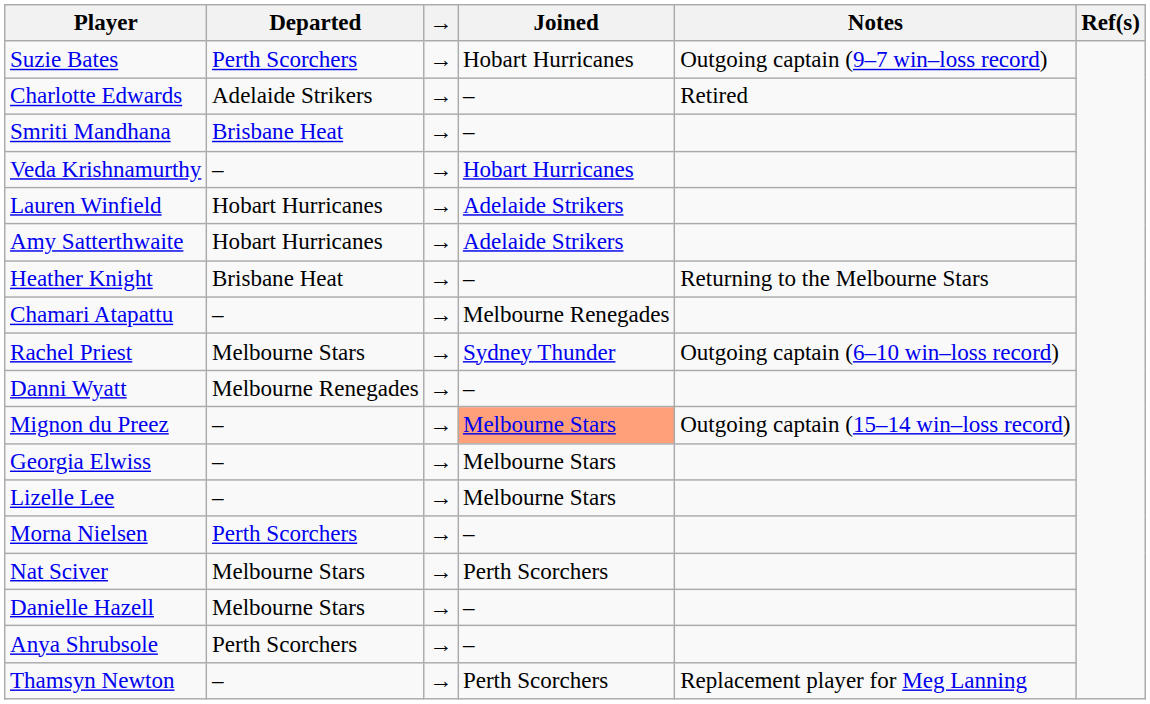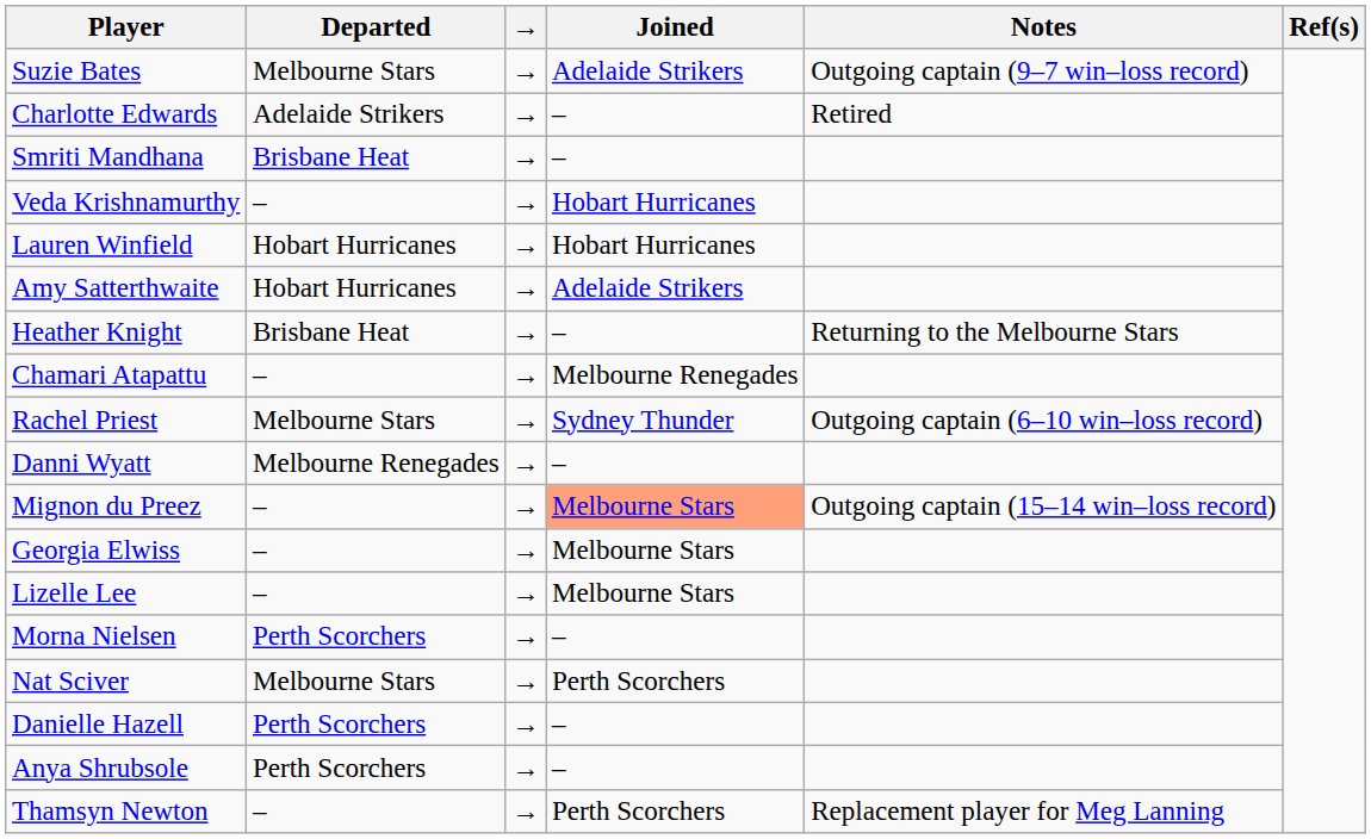Suzie Bates | Departed: Perth Scorchers -> Melbourne Stars
Suzie Bates | Joined: Hobart Hurricanes -> Adelaide Strikers
Lauren Winfield | Joined: Adelaide Strikers -> Hobart Hurricanes
Danielle Hazell | Departed: Melbourne Stars -> Perth Scorchers
